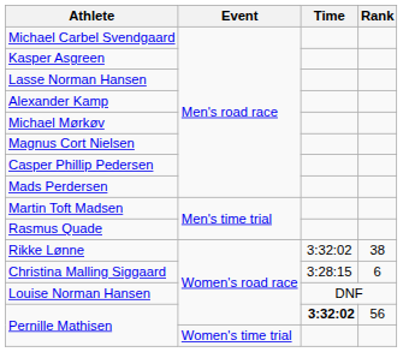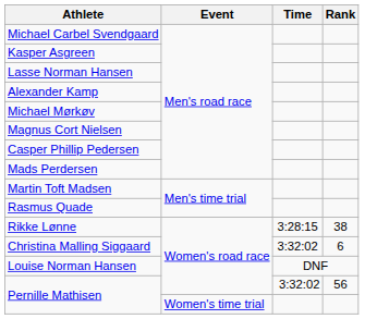Rikke Lønne | Time: 3:32:02 -> 3:28:15
Christina Malling Siggaard | Time: 3:28:15 -> 3:32:02
Pernille Mathisen / 56 | Time: bold -> normal
